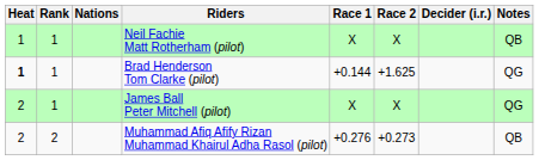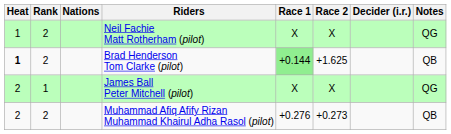Neil Fachie Matt Rotherham (pilot) | Rank: 1 -> 2
Neil Fachie Matt Rotherham (pilot) | Notes: QB -> QG
Brad Henderson Tom Clarke (pilot) | Rank: 1 -> 2
Brad Henderson Tom Clarke (pilot) | Race 1: no background -> lightgreen background
Brad Henderson Tom Clarke (pilot) | Notes: QG -> QB
